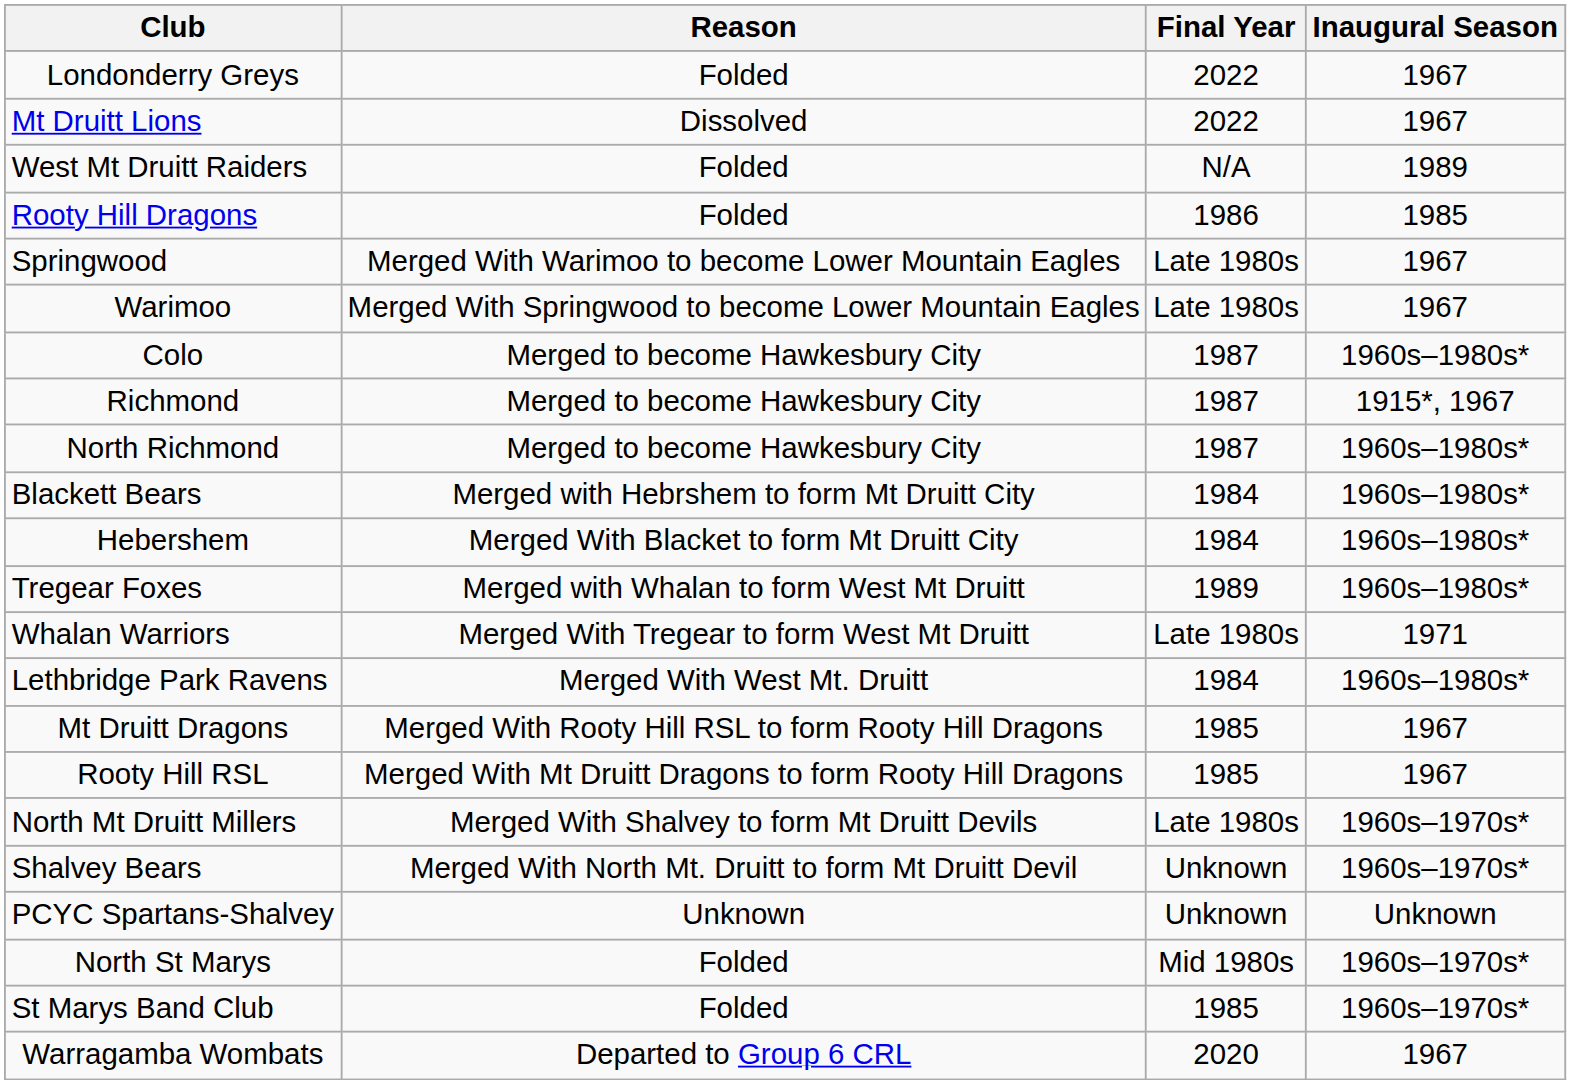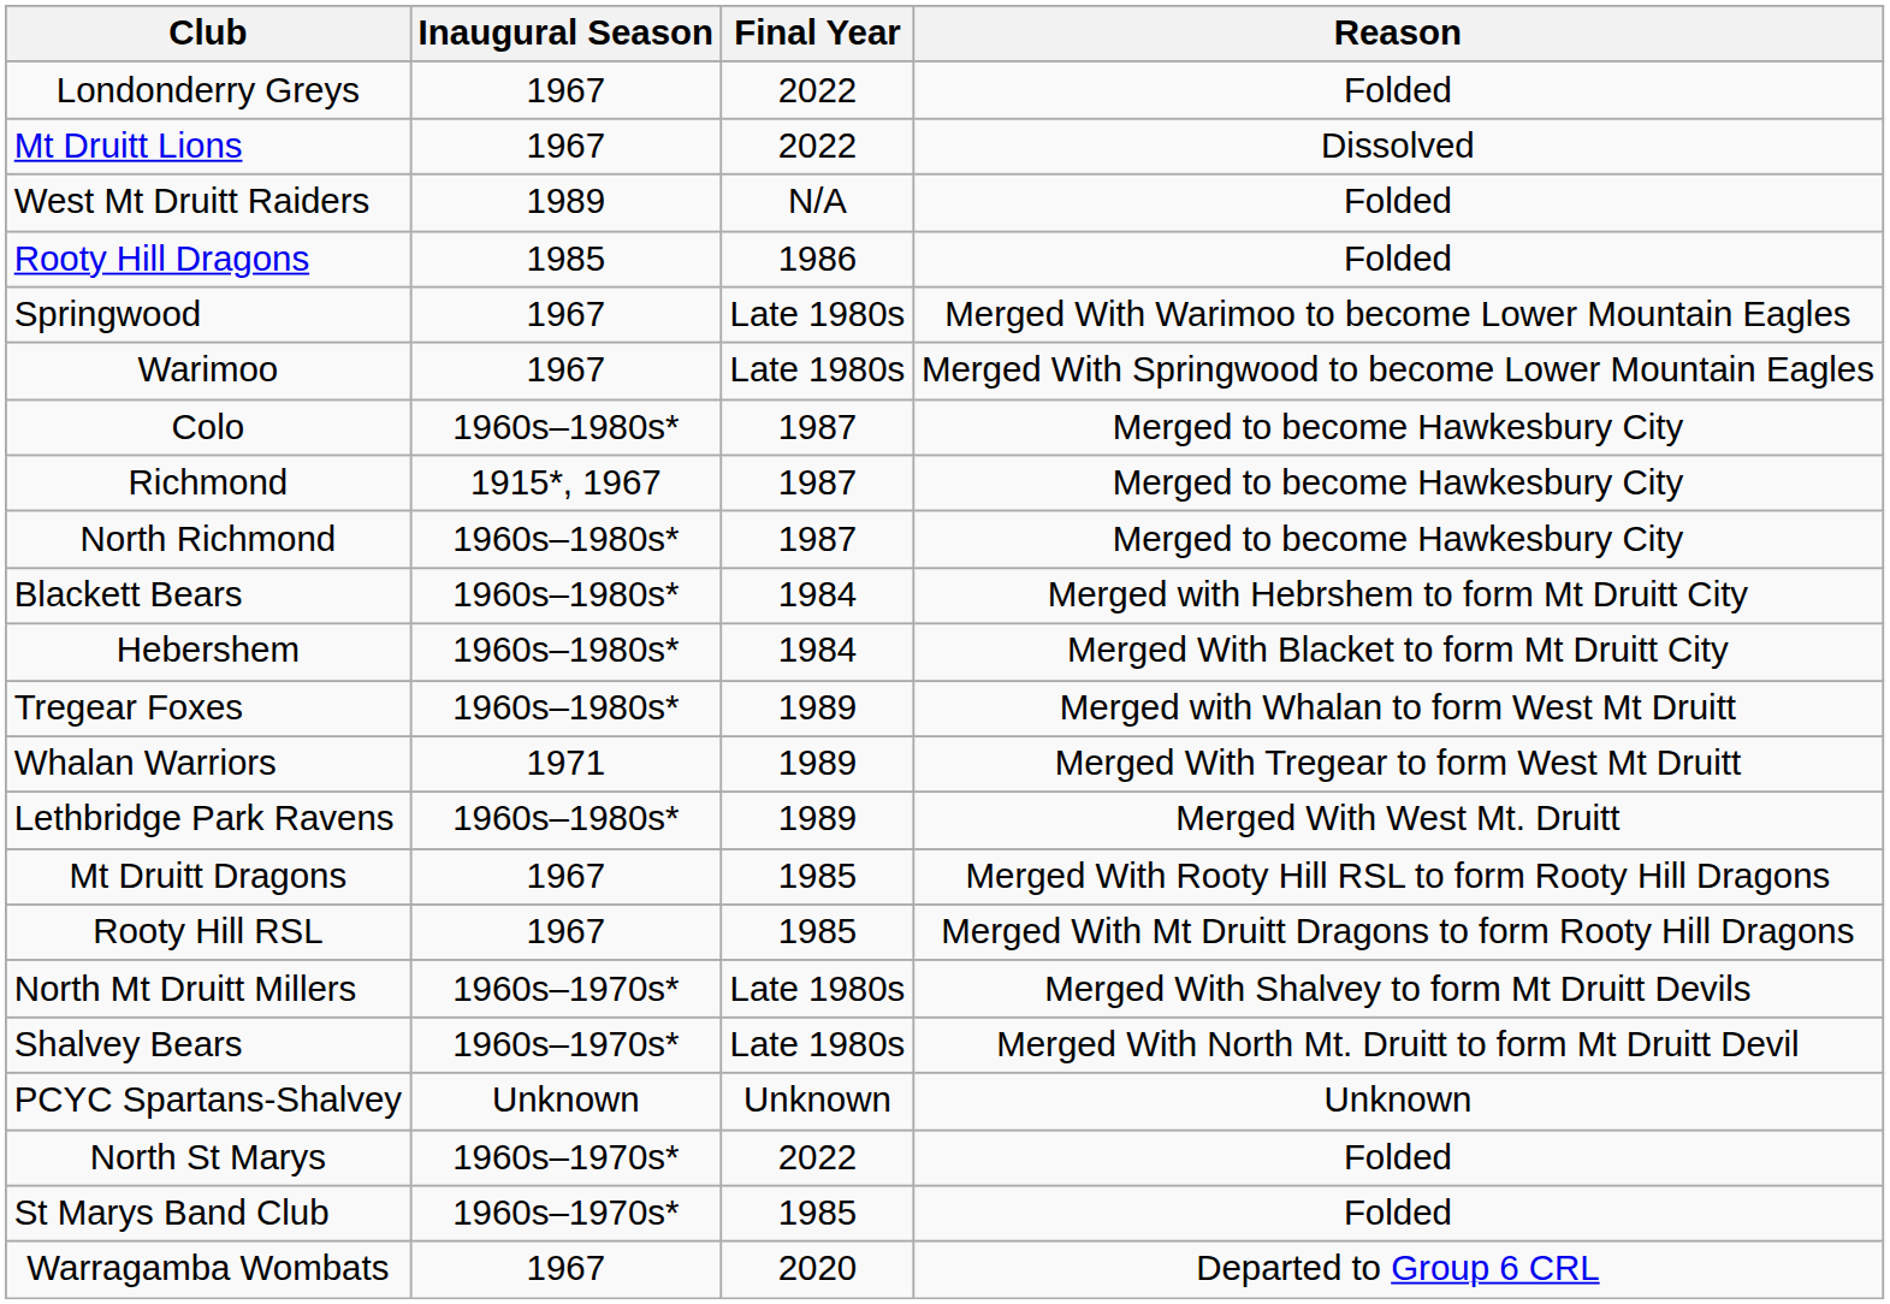columns swapped: Inaugural Season <-> Reason
Whalan Warriors | Final Year: Late 1980s -> 1989
Lethbridge Park Ravens | Final Year: 1984 -> 1989
Shalvey Bears | Final Year: Unknown -> Late 1980s
North St Marys | Final Year: Mid 1980s -> 2022
